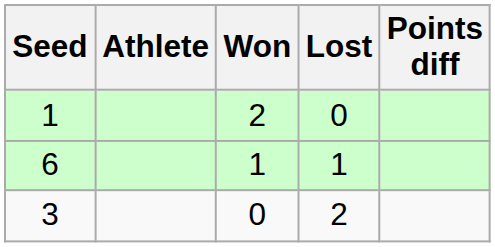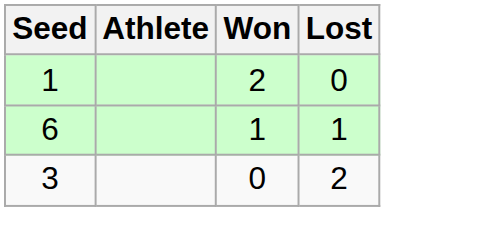- column: Points diff
